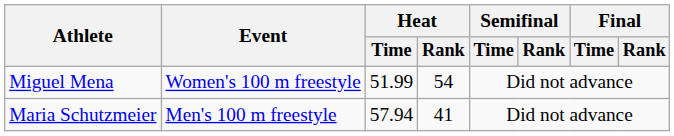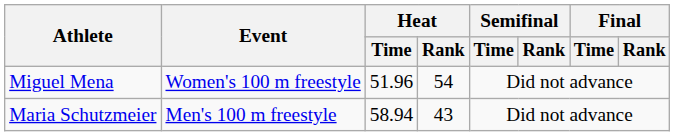Miguel Mena | Heat / Time: 51.99 -> 51.96
Maria Schutzmeier | Heat / Time: 57.94 -> 58.94
Maria Schutzmeier | Heat / Rank: 41 -> 43
